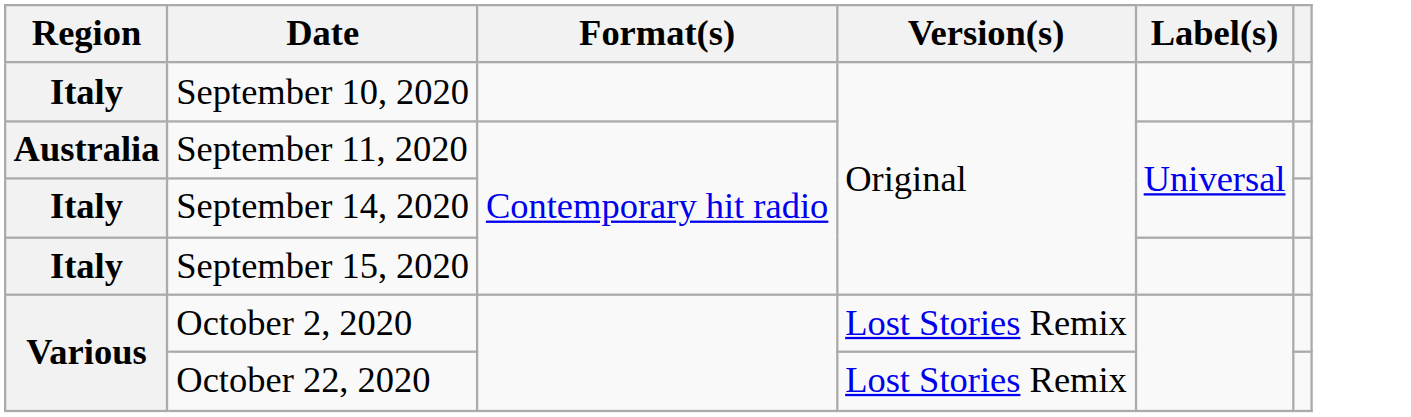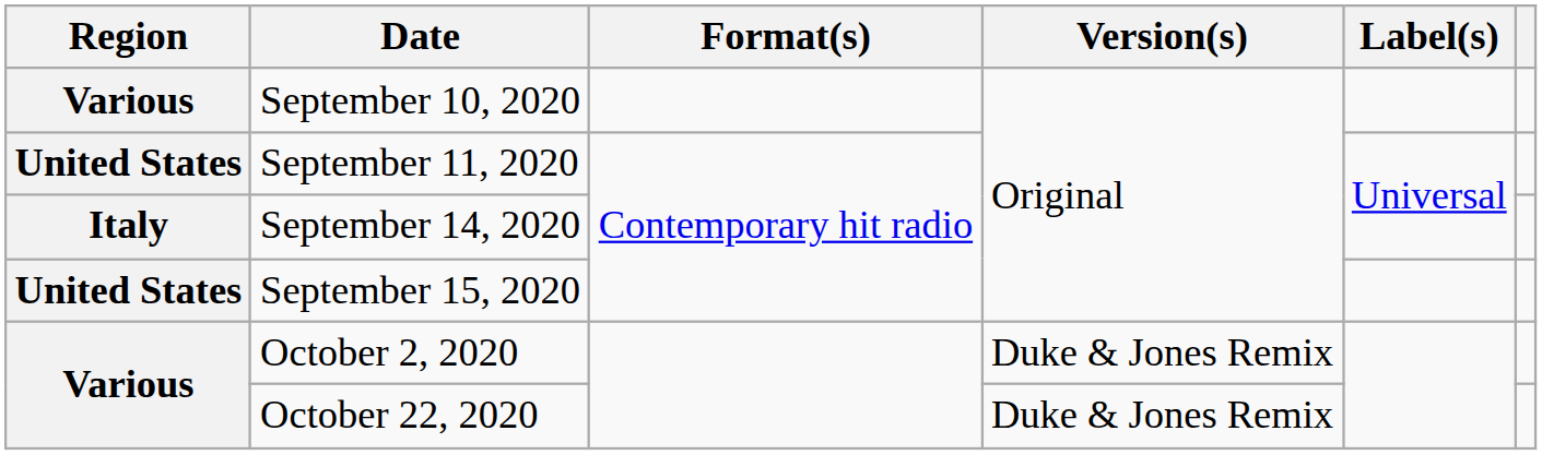September 10, 2020 | Region: Italy -> Various
September 11, 2020 | Region: Australia -> United States
September 15, 2020 | Region: Italy -> United States
October 2, 2020 | Version(s): Lost Stories Remix -> Duke & Jones Remix
October 22, 2020 | Version(s): Lost Stories Remix -> Duke & Jones Remix
